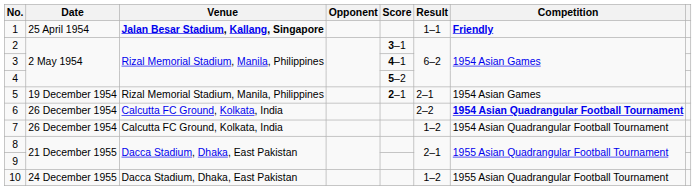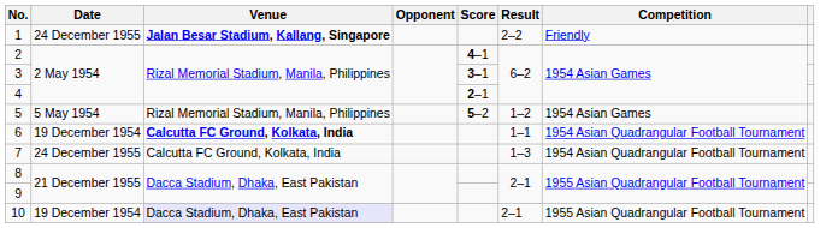1 | Date: 25 April 1954 -> 24 December 1955
1 | Result: 1–1 -> 2–2
1 | Competition: bold -> normal
2 | Score: 3–1 -> 4–1
3 | Score: 4–1 -> 3–1
4 | Score: 5–2 -> 2–1
5 | Date: 19 December 1954 -> 5 May 1954
5 | Score: 2–1 -> 5–2
5 | Result: 2–1 -> 1–2
6 | Date: 26 December 1954 -> 19 December 1954
6 | Venue: normal -> bold
6 | Result: 2–2 -> 1–1
6 | Competition: bold -> normal
7 | Date: 26 December 1954 -> 24 December 1955
7 | Result: 1–2 -> 1–3
10 | Date: 24 December 1955 -> 19 December 1954
10 | Venue: no background -> lavender background
10 | Result: 1–2 -> 2–1
